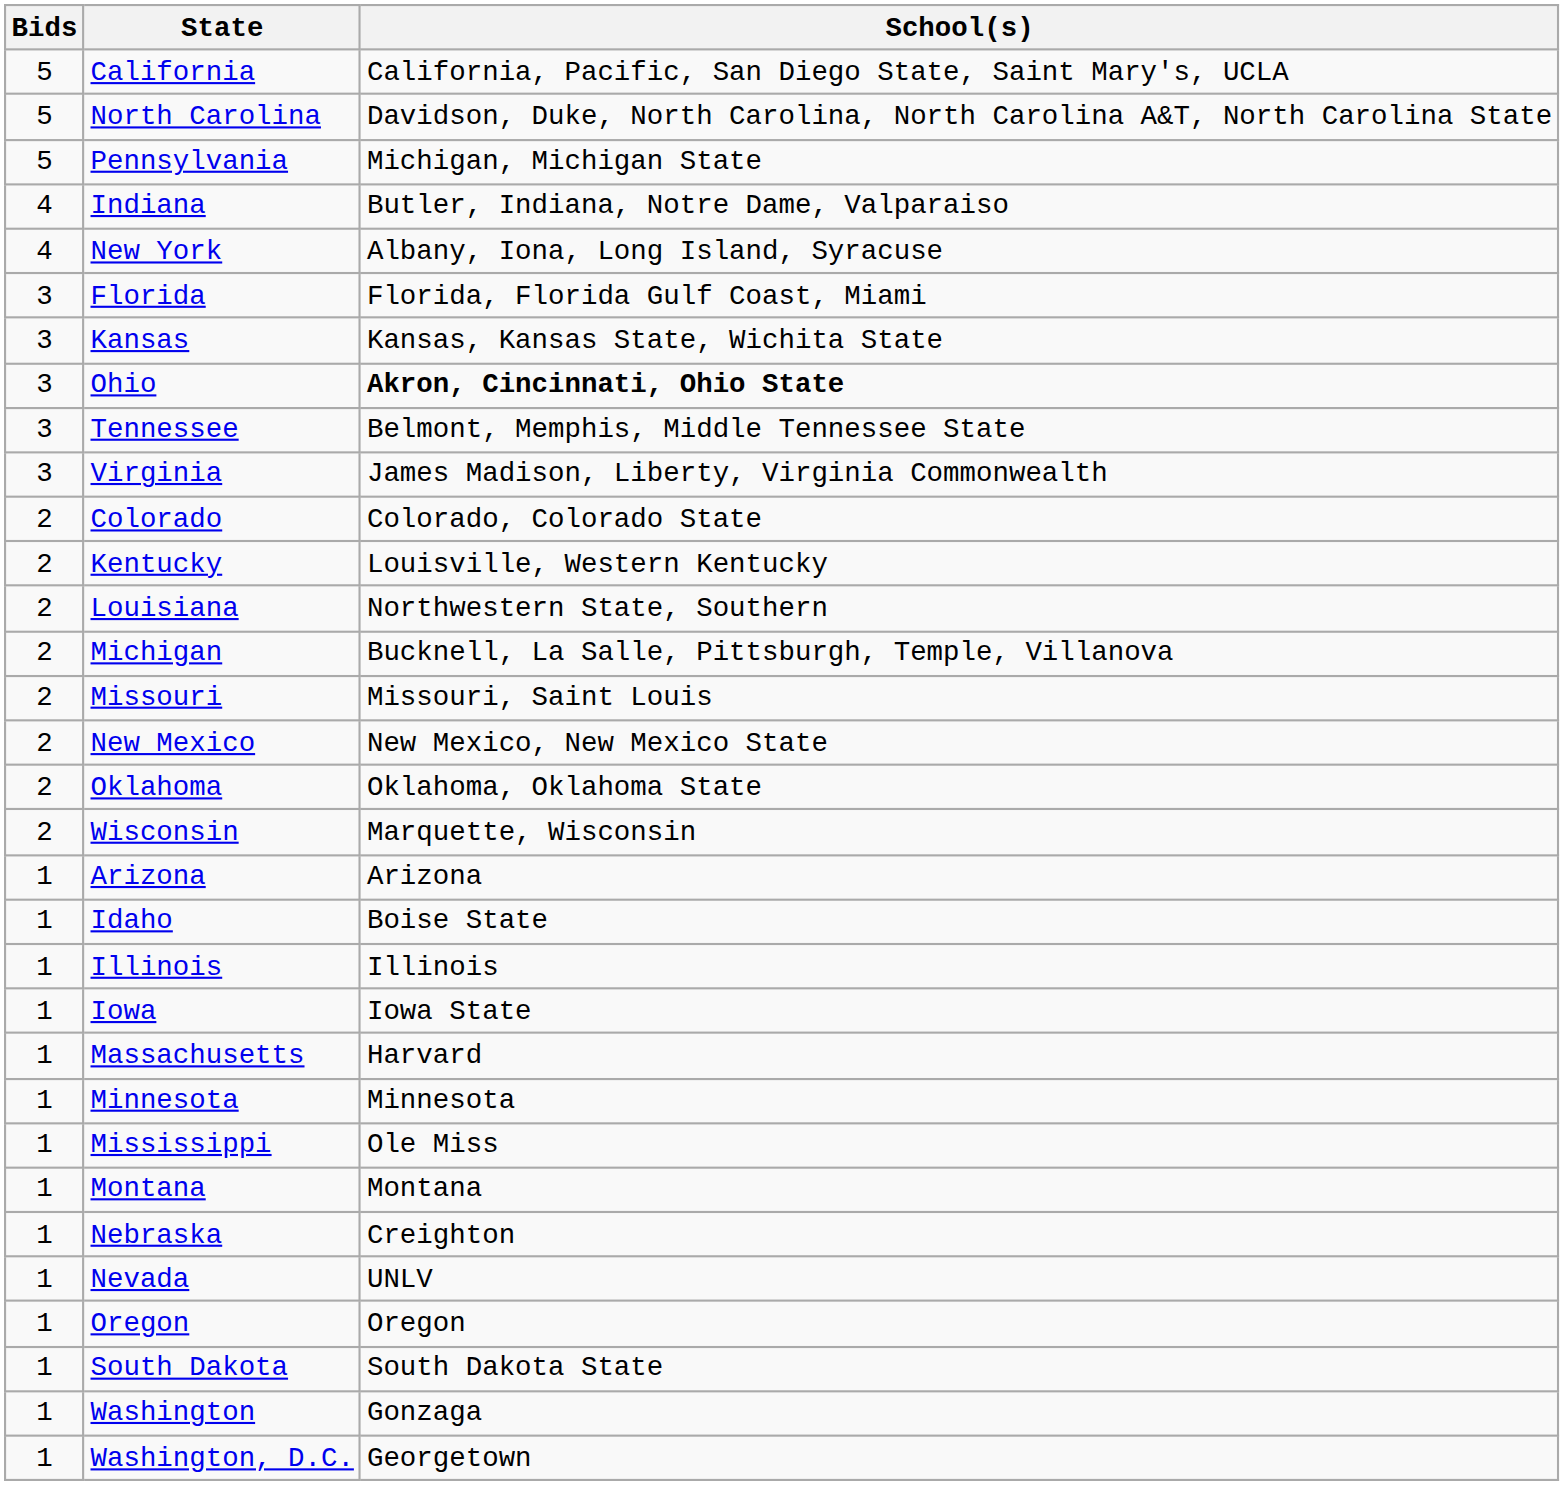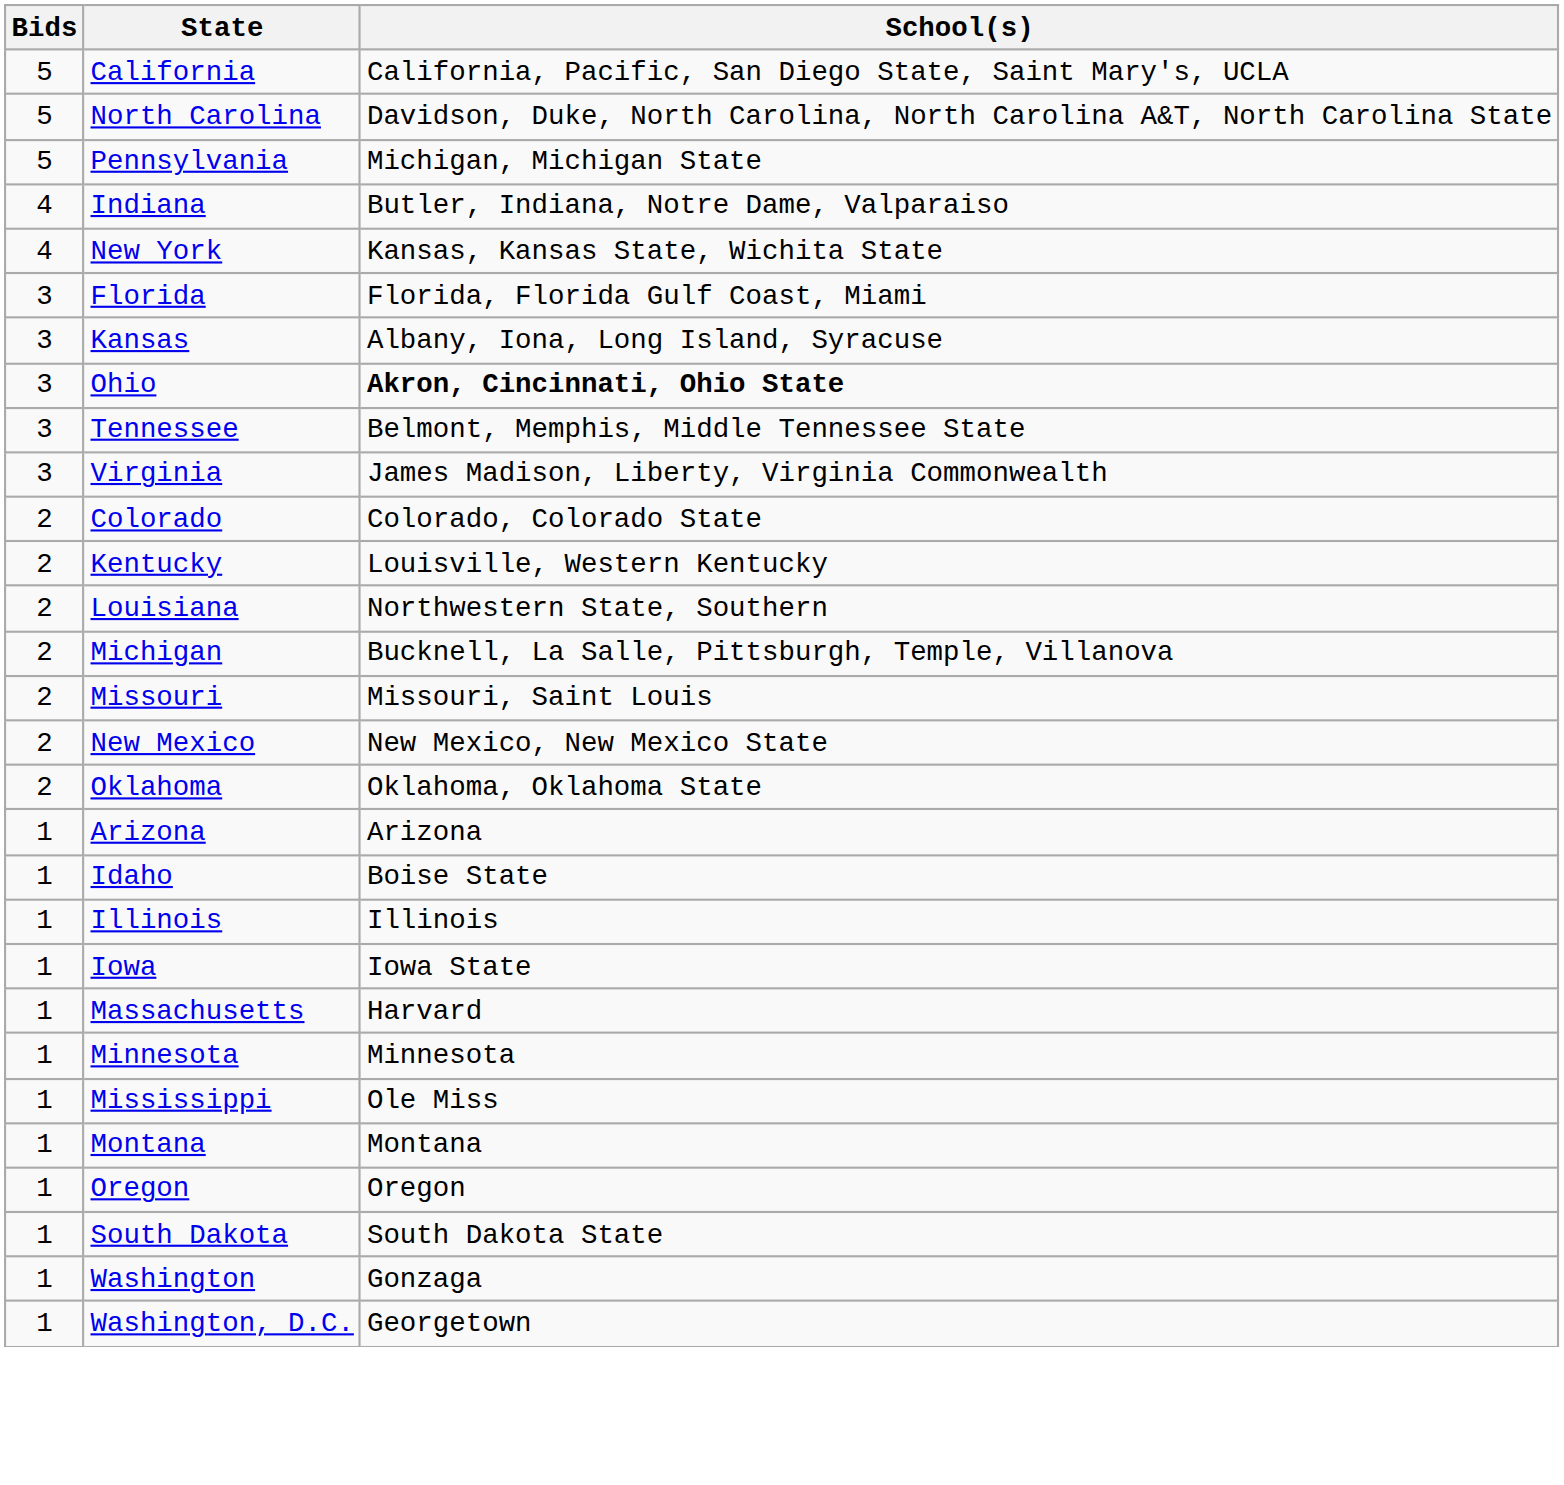New York | School(s): Albany, Iona, Long Island, Syracuse -> Kansas, Kansas State, Wichita State
Kansas | School(s): Kansas, Kansas State, Wichita State -> Albany, Iona, Long Island, Syracuse
- row: 2 | Wisconsin | Marquette, Wisconsin
- row: 1 | Nebraska | Creighton
- row: 1 | Nevada | UNLV
